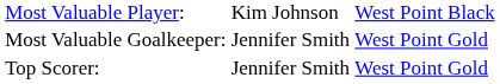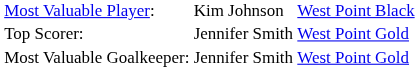rows swapped: Most Valuable Goalkeeper: <-> Top Scorer:
